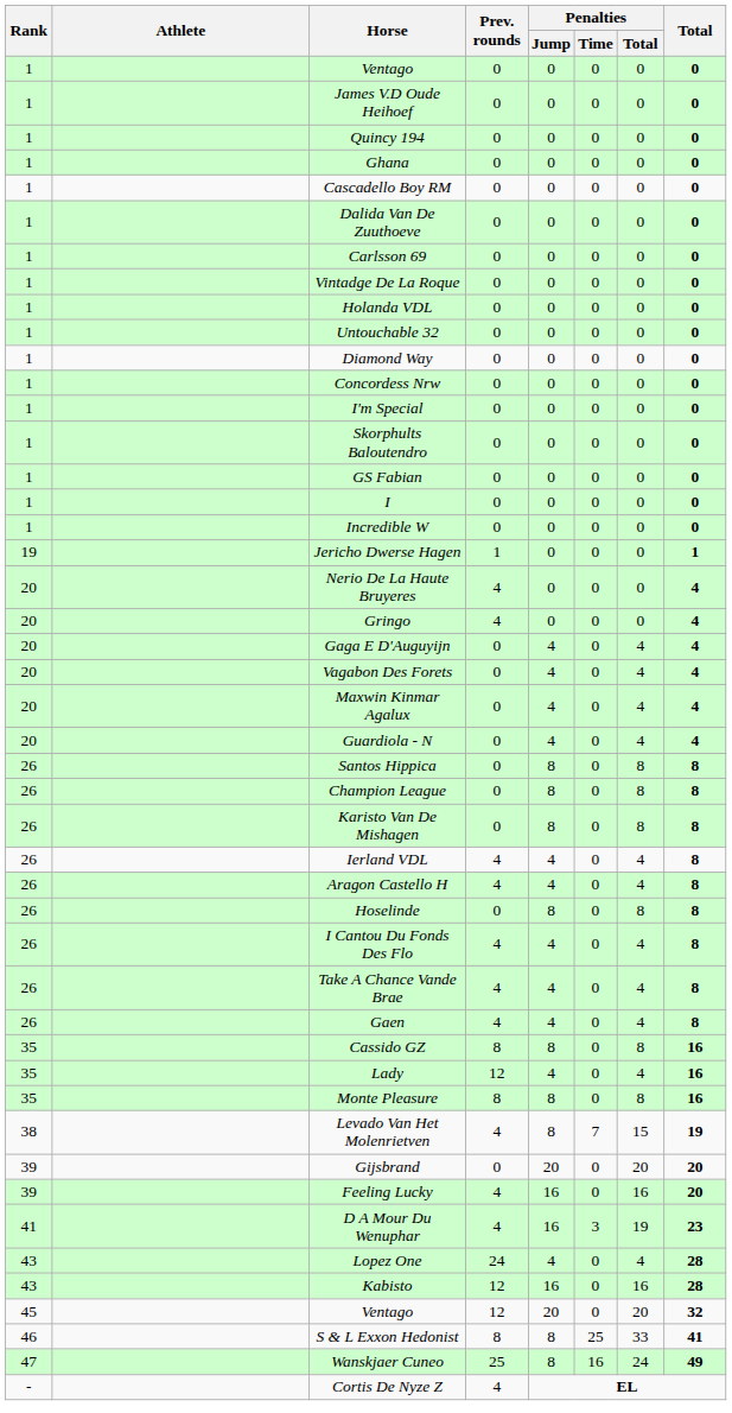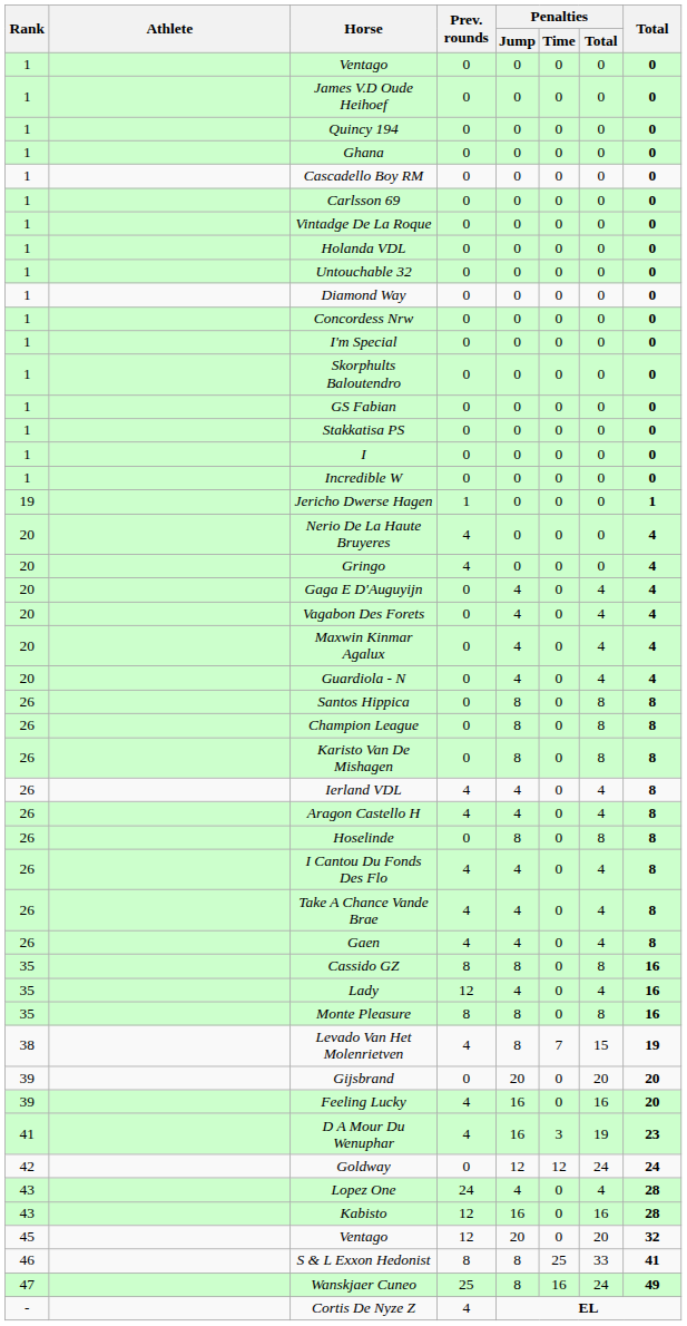- row: 1 | Dalida Van De Zuuthoeve | 0 | 0 | 0 | 0 | 0
+ row: 1 | Stakkatisa PS | 0 | 0 | 0 | 0 | 0
+ row: 42 | Goldway | 0 | 12 | 12 | 24 | 24
